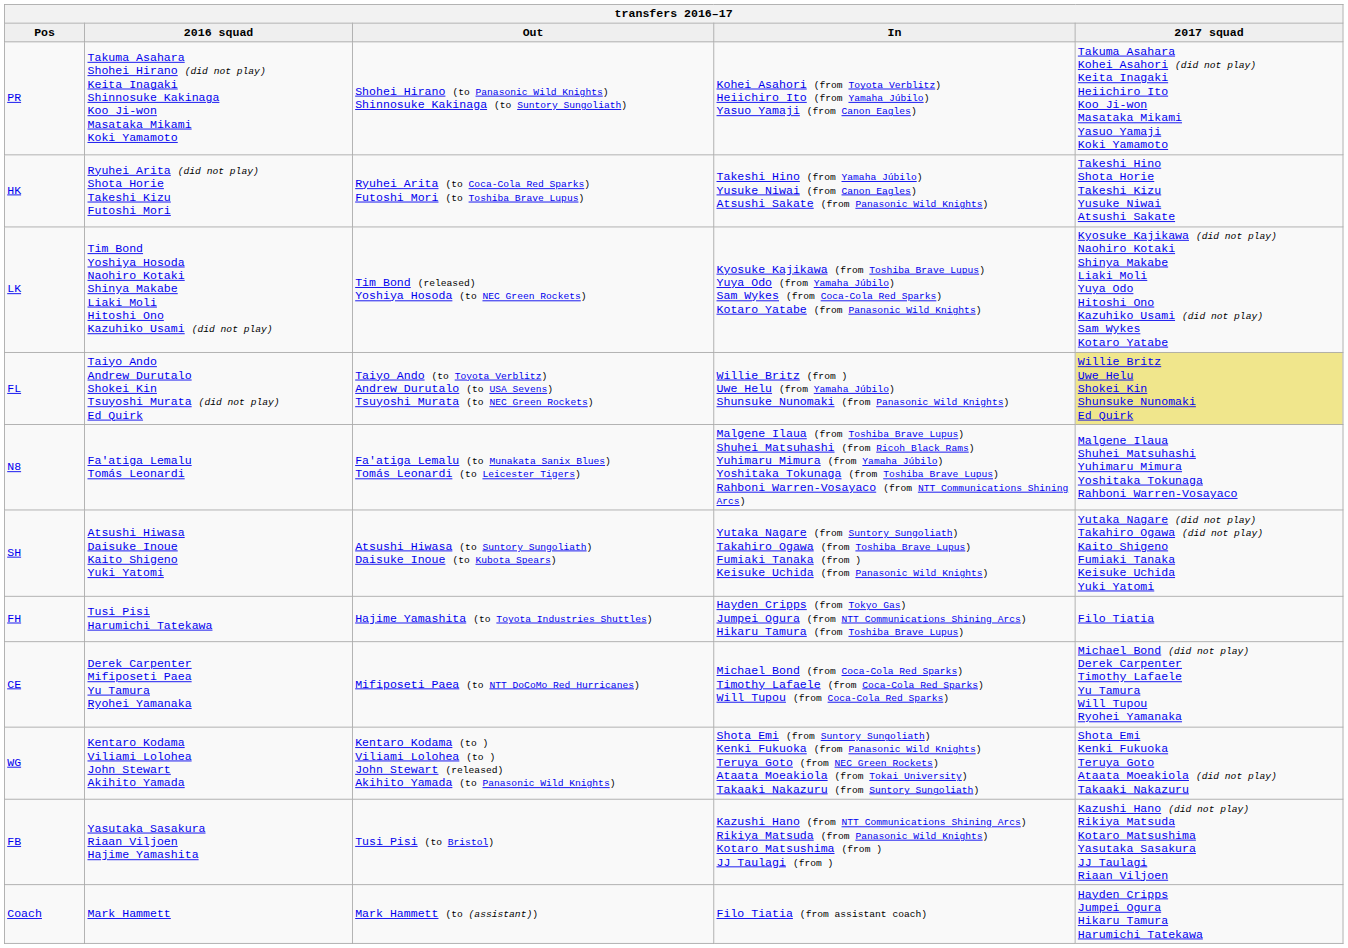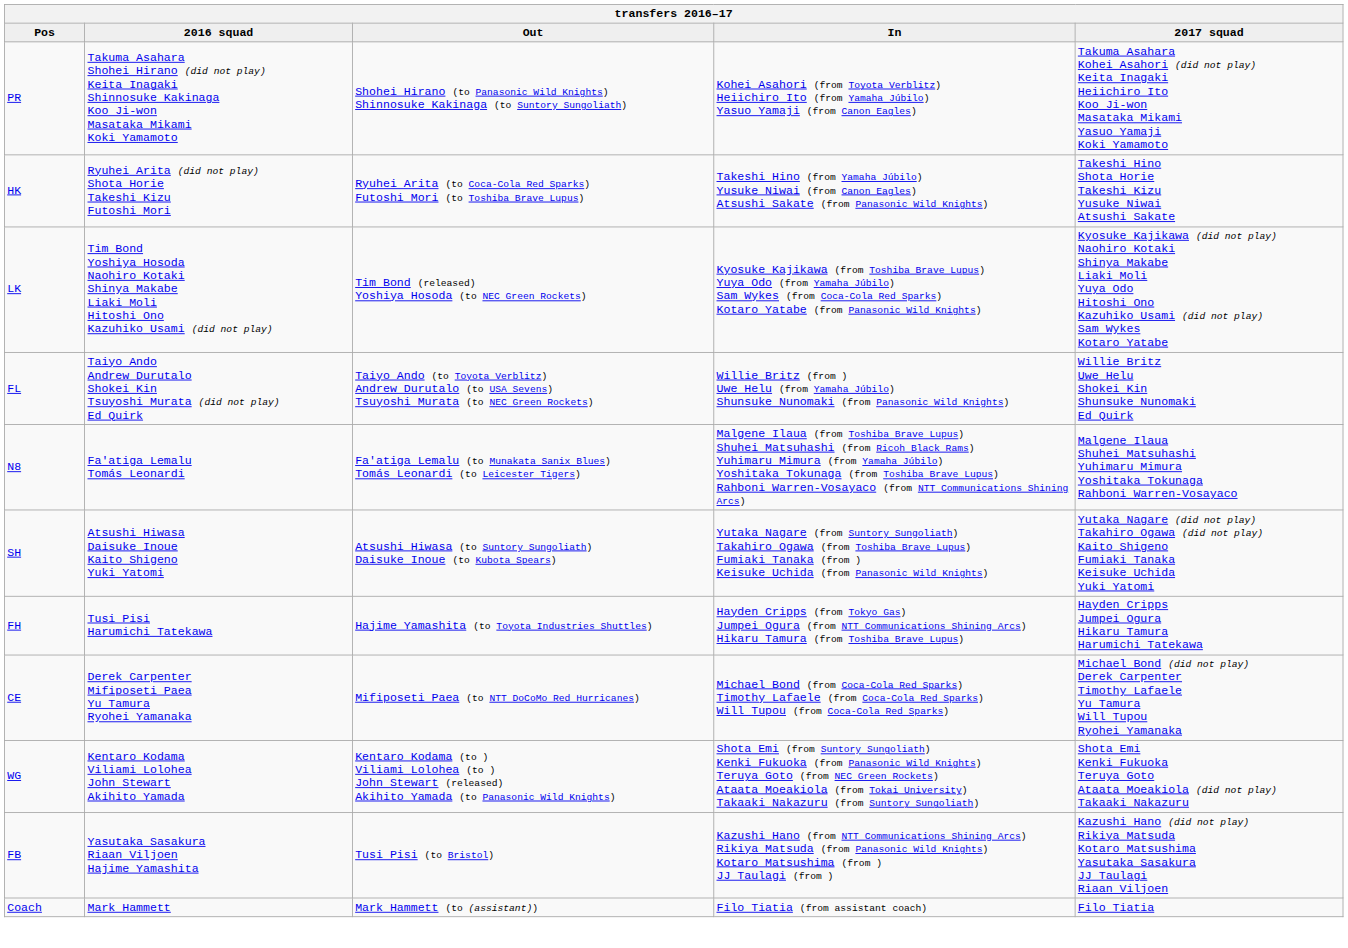FL | 2017 squad: khaki background -> no background
FH | 2017 squad: Filo Tiatia -> Hayden Cripps Jumpei Ogura Hikaru Tamura Harumichi Tatekawa
Coach | 2017 squad: Hayden Cripps Jumpei Ogura Hikaru Tamura Harumichi Tatekawa -> Filo Tiatia
